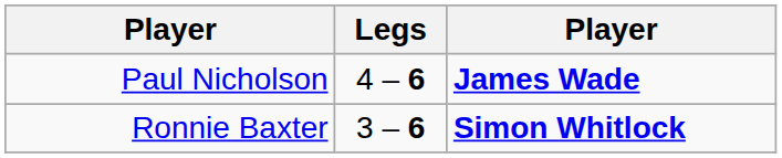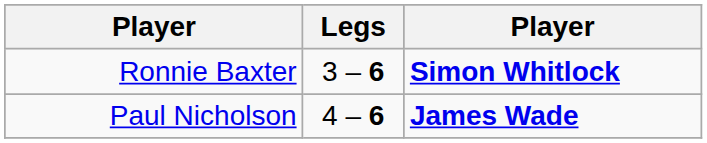rows swapped: Paul Nicholson <-> Ronnie Baxter
